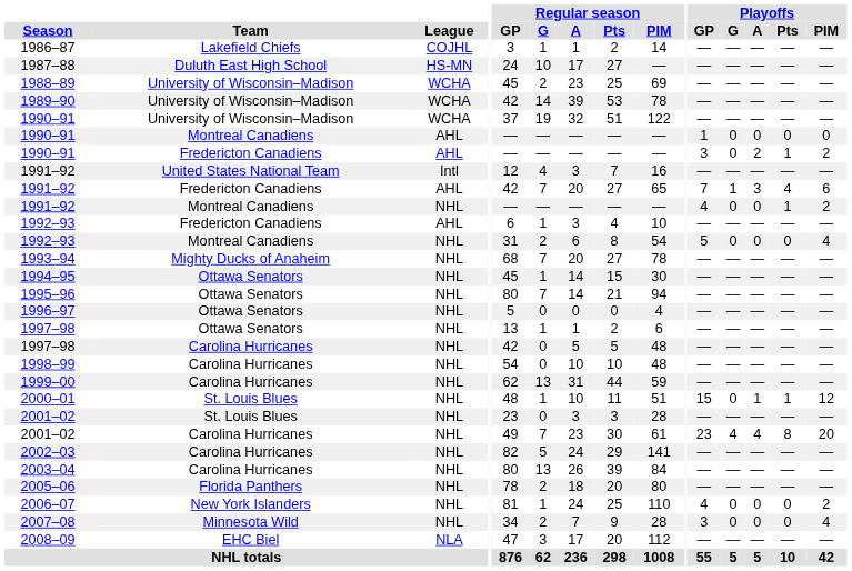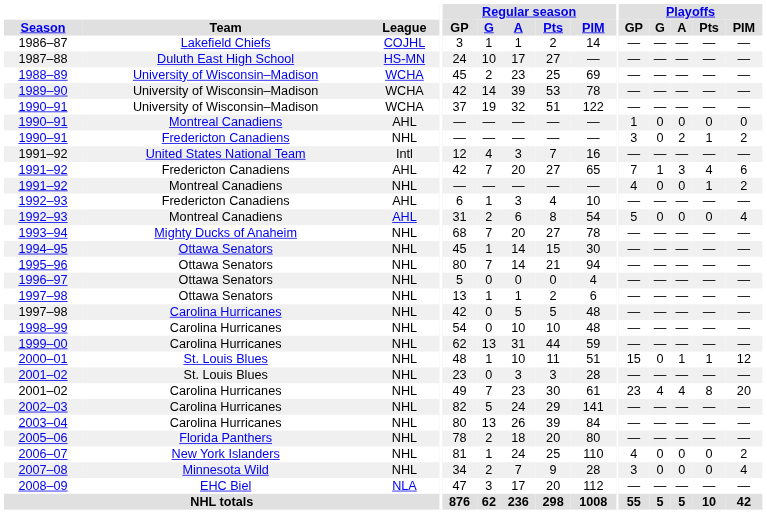1990–91 / Fredericton Canadiens | League: AHL -> NHL
1992–93 / Montreal Canadiens | League: NHL -> AHL
